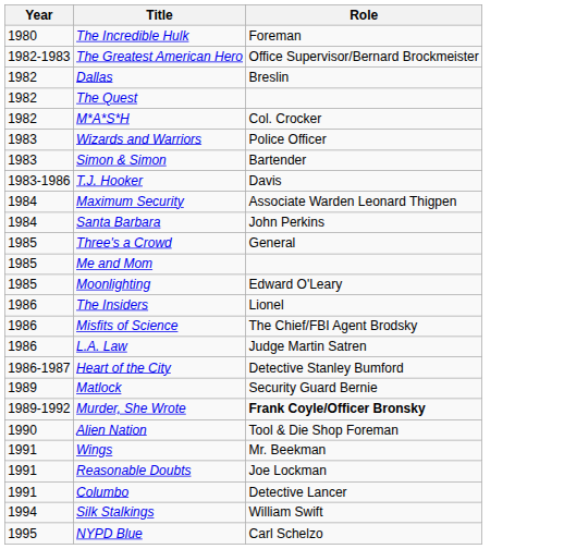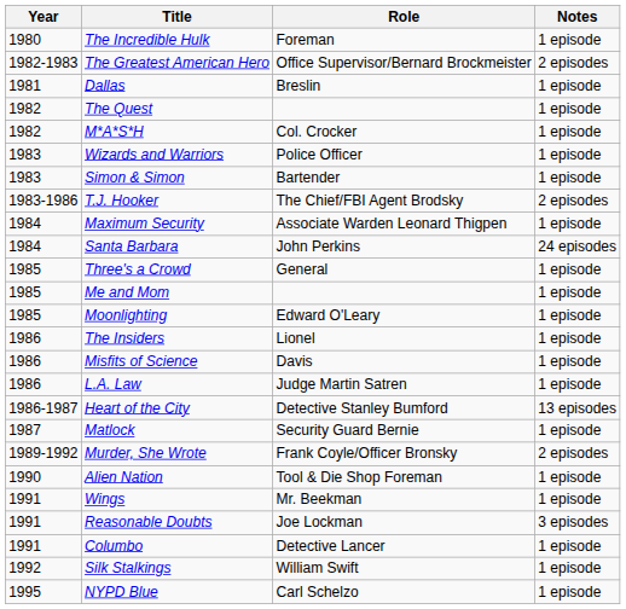+ column: Notes | 1 episode | 2 episodes | 1 episode | 1 episode | 1 episode | 1 episode | 1 episode | 2 episodes | 1 episode | 24 episodes | 1 episode | 1 episode | 1 episode | 1 episode | 1 episode | 1 episode | 13 episodes | 1 episode | 2 episodes | 1 episode | 1 episode | 3 episodes | 1 episode | 1 episode | 1 episode
Dallas | Year: 1982 -> 1981
T.J. Hooker | Role: Davis -> The Chief/FBI Agent Brodsky
Misfits of Science | Role: The Chief/FBI Agent Brodsky -> Davis
Matlock | Year: 1989 -> 1987
Murder, She Wrote | Role: bold -> normal
Silk Stalkings | Year: 1994 -> 1992
